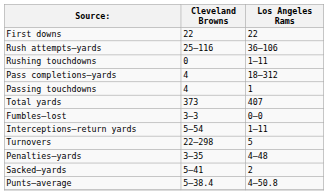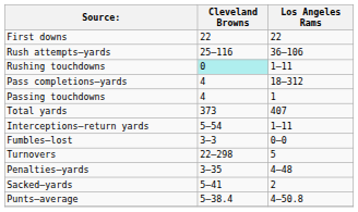Rushing touchdowns | Cleveland Browns: no background -> paleturquoise background
rows swapped: Interceptions–return yards <-> Fumbles–lost
